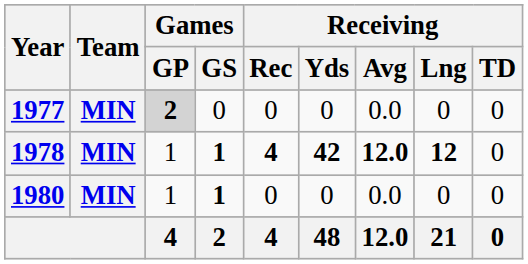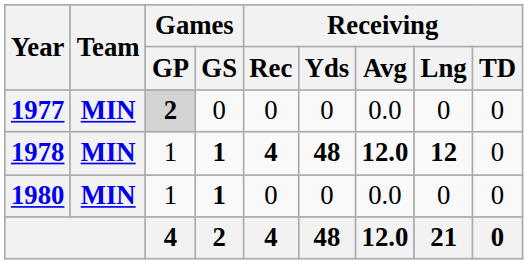1978 | Receiving / Yds: 42 -> 48
